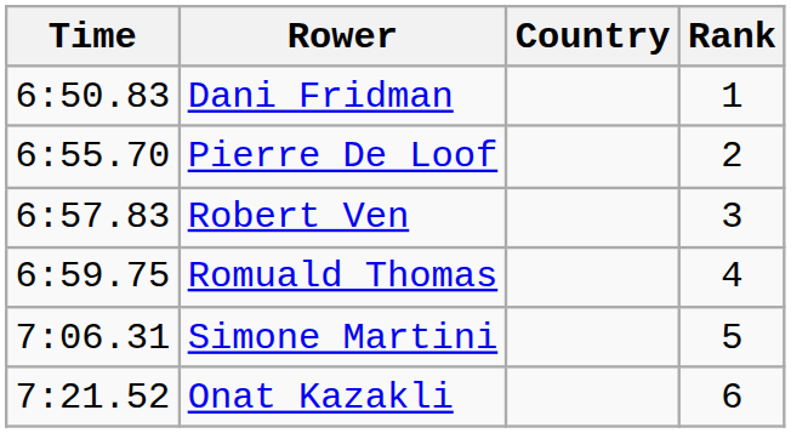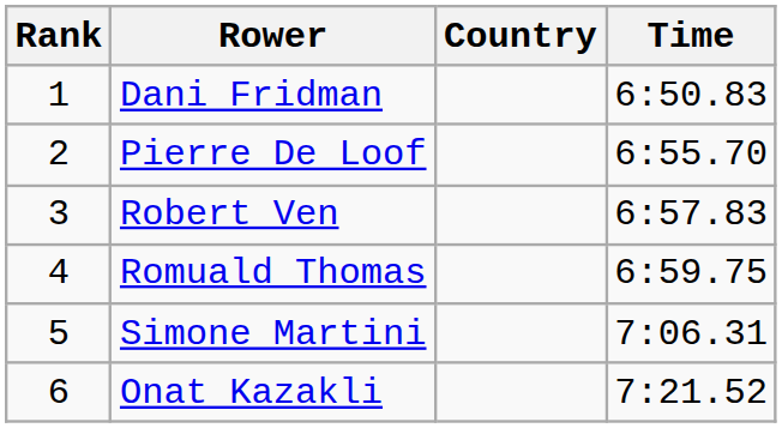columns swapped: Rank <-> Time
